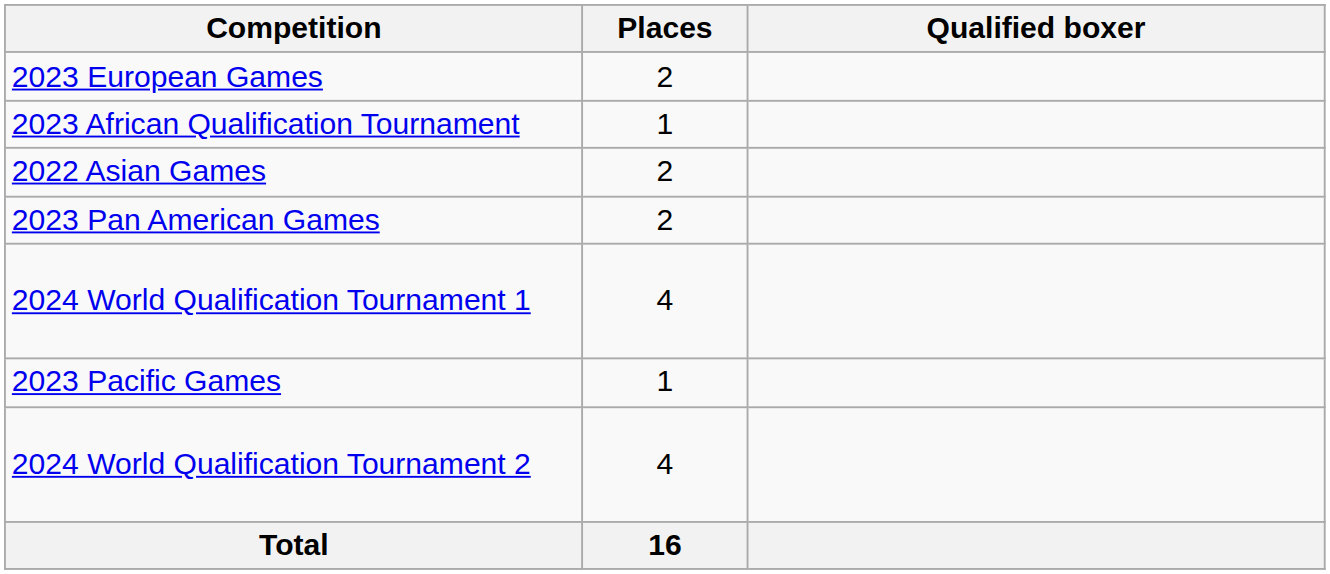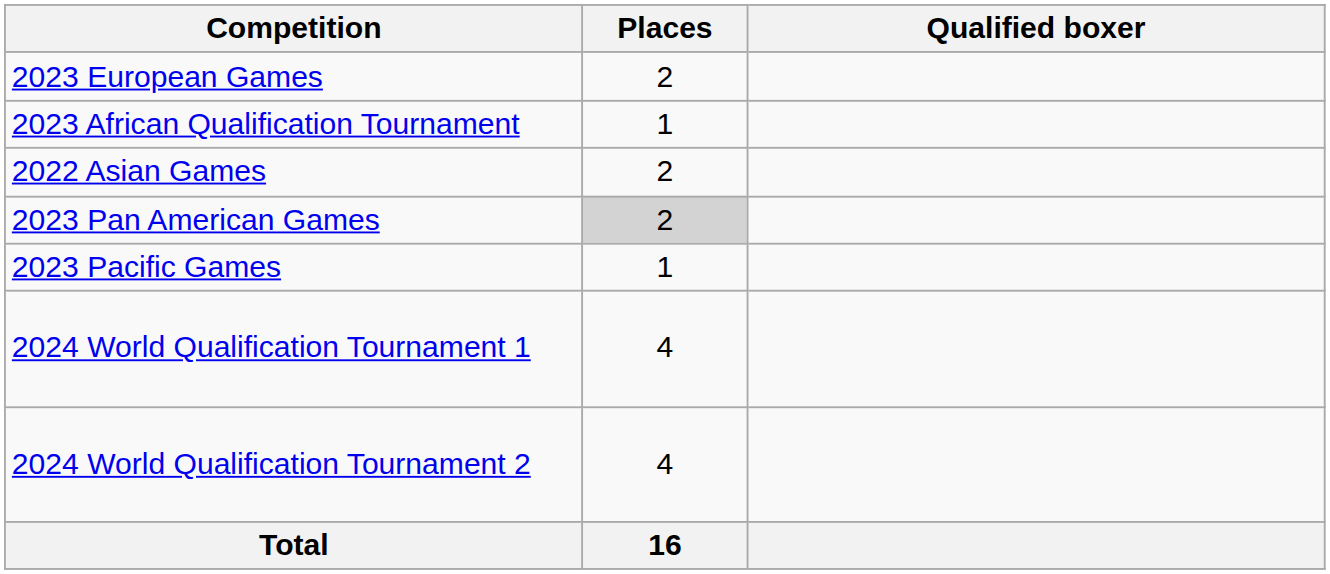2023 Pan American Games | Places: no background -> lightgrey background
rows swapped: 2023 Pacific Games <-> 2024 World Qualification Tournament 1
